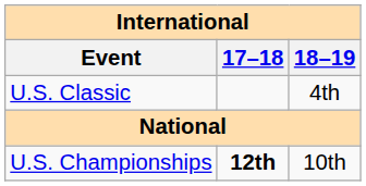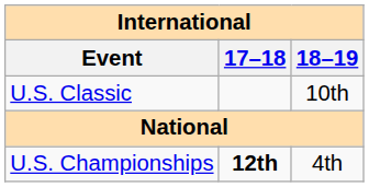U.S. Classic | 18–19: 4th -> 10th
U.S. Championships | 18–19: 10th -> 4th
